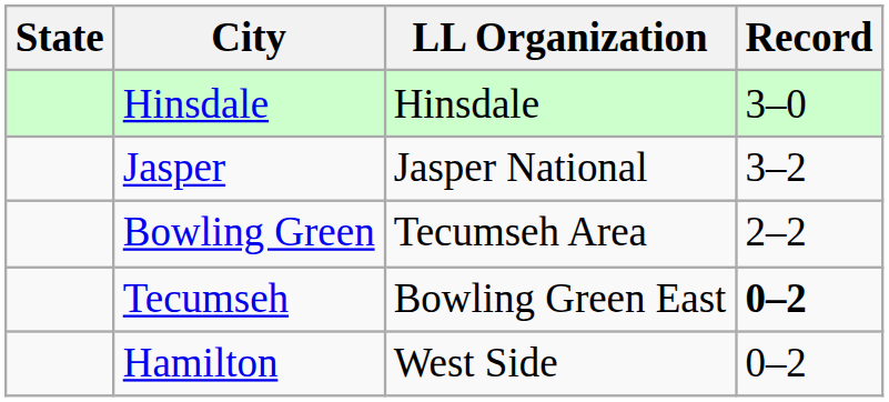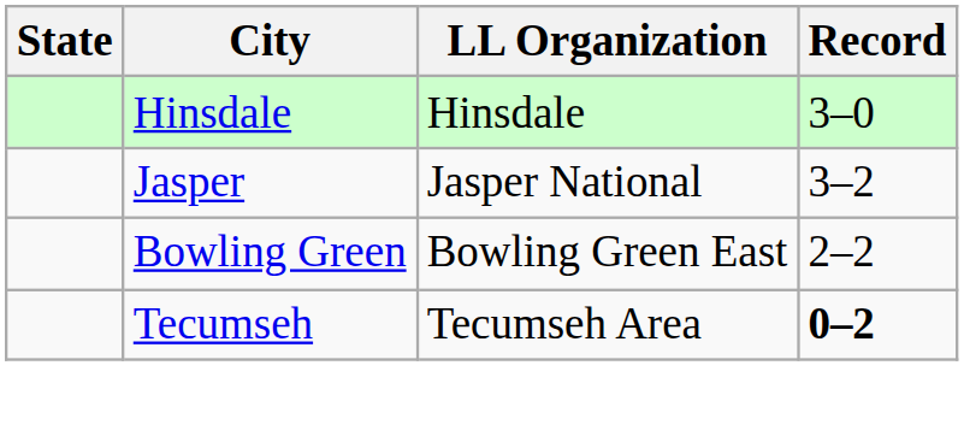Bowling Green | LL Organization: Tecumseh Area -> Bowling Green East
Tecumseh | LL Organization: Bowling Green East -> Tecumseh Area
- row: Hamilton | West Side | 0–2
